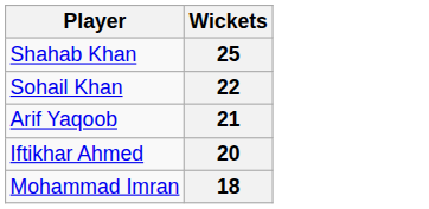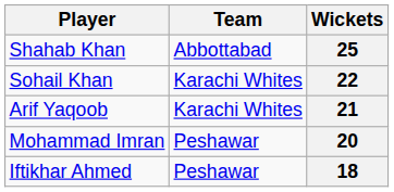+ column: Team | Abbottabad | Karachi Whites | Karachi Whites | Peshawar | Peshawar
20 | Player: Iftikhar Ahmed -> Mohammad Imran
18 | Player: Mohammad Imran -> Iftikhar Ahmed
